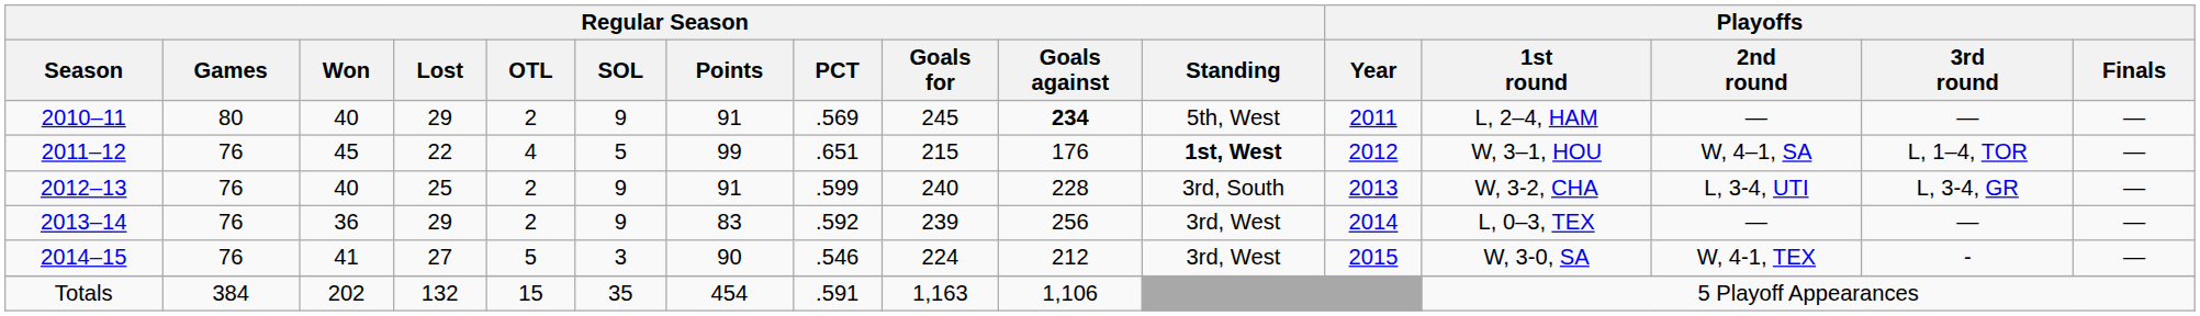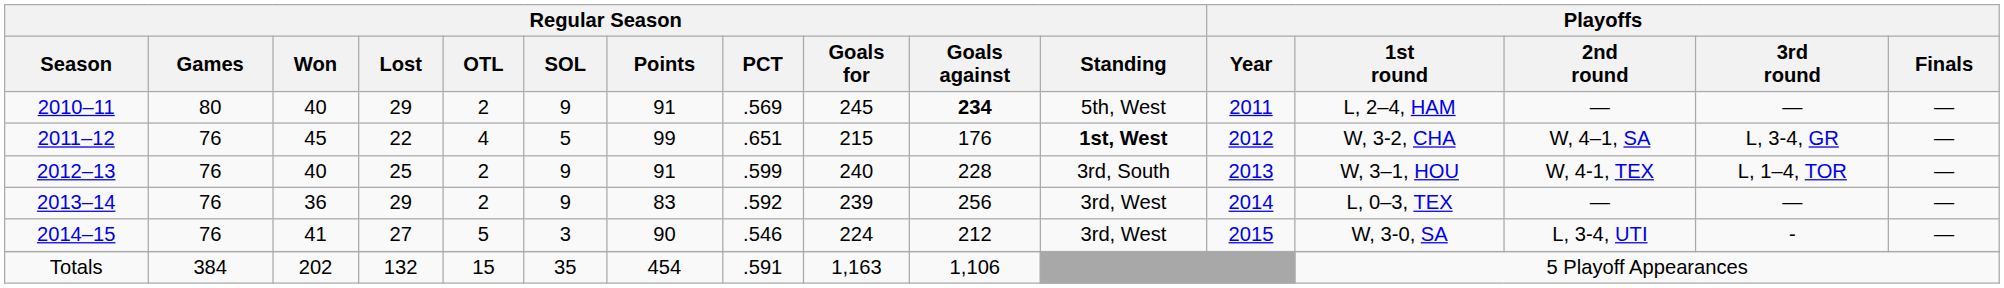2011–12 | Playoffs / 1st round: W, 3–1, HOU -> W, 3-2, CHA
2011–12 | Playoffs / 3rd round: L, 1–4, TOR -> L, 3-4, GR
2012–13 | Playoffs / 1st round: W, 3-2, CHA -> W, 3–1, HOU
2012–13 | Playoffs / 2nd round: L, 3-4, UTI -> W, 4-1, TEX
2012–13 | Playoffs / 3rd round: L, 3-4, GR -> L, 1–4, TOR
2014–15 | Playoffs / 2nd round: W, 4-1, TEX -> L, 3-4, UTI
